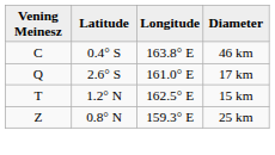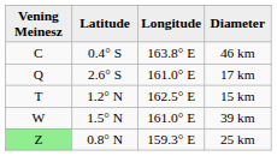+ row: W | 1.5° N | 161.0° E | 39 km
25 km | Vening Meinesz: no background -> lightgreen background
